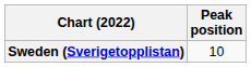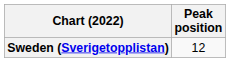Sweden (Sverigetopplistan) | Peak position: 10 -> 12
